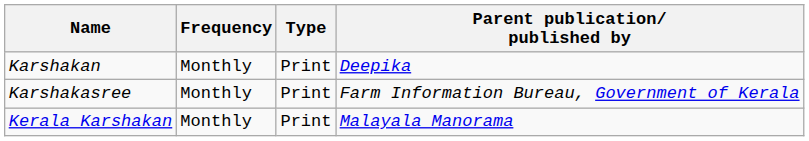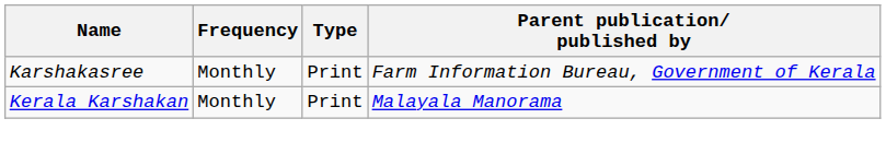- row: Karshakan | Monthly | Print | Deepika
